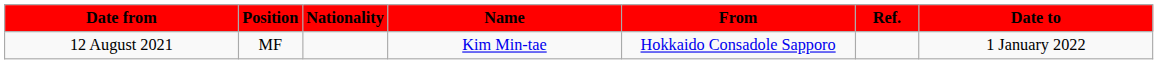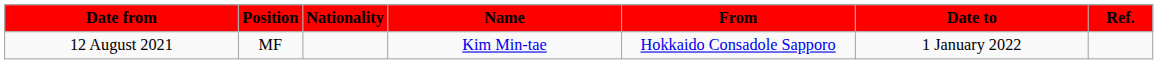columns swapped: Date to <-> Ref.
